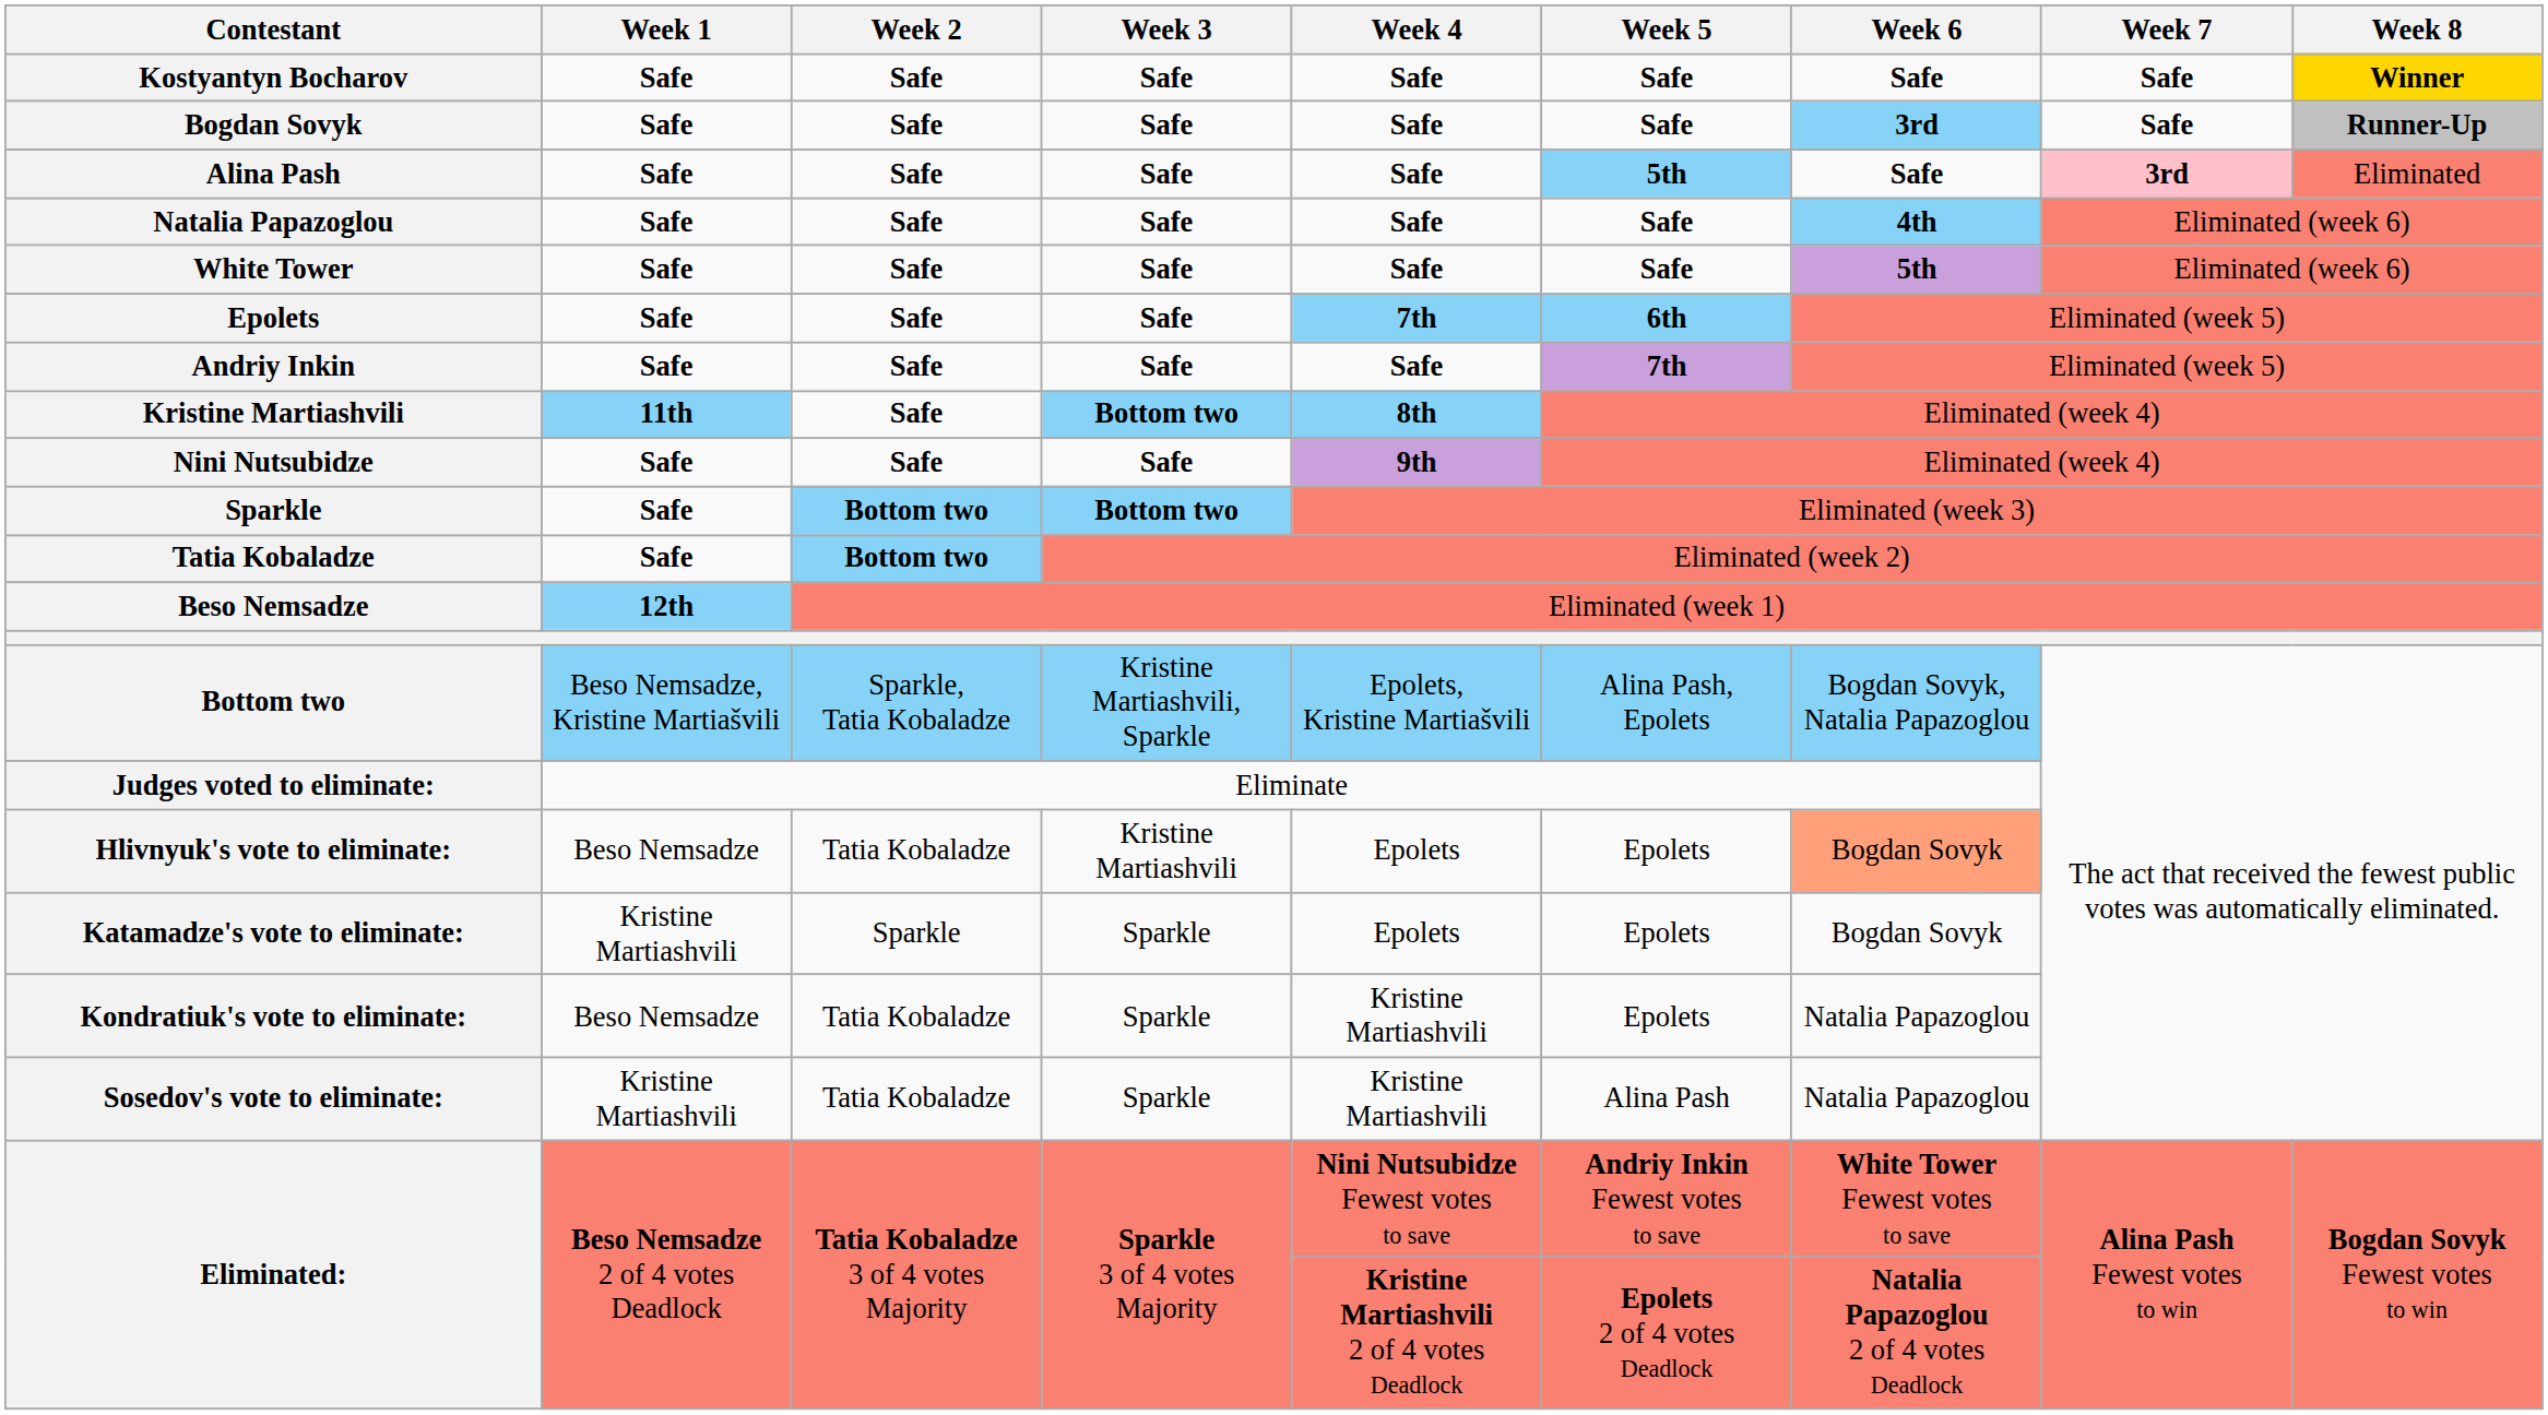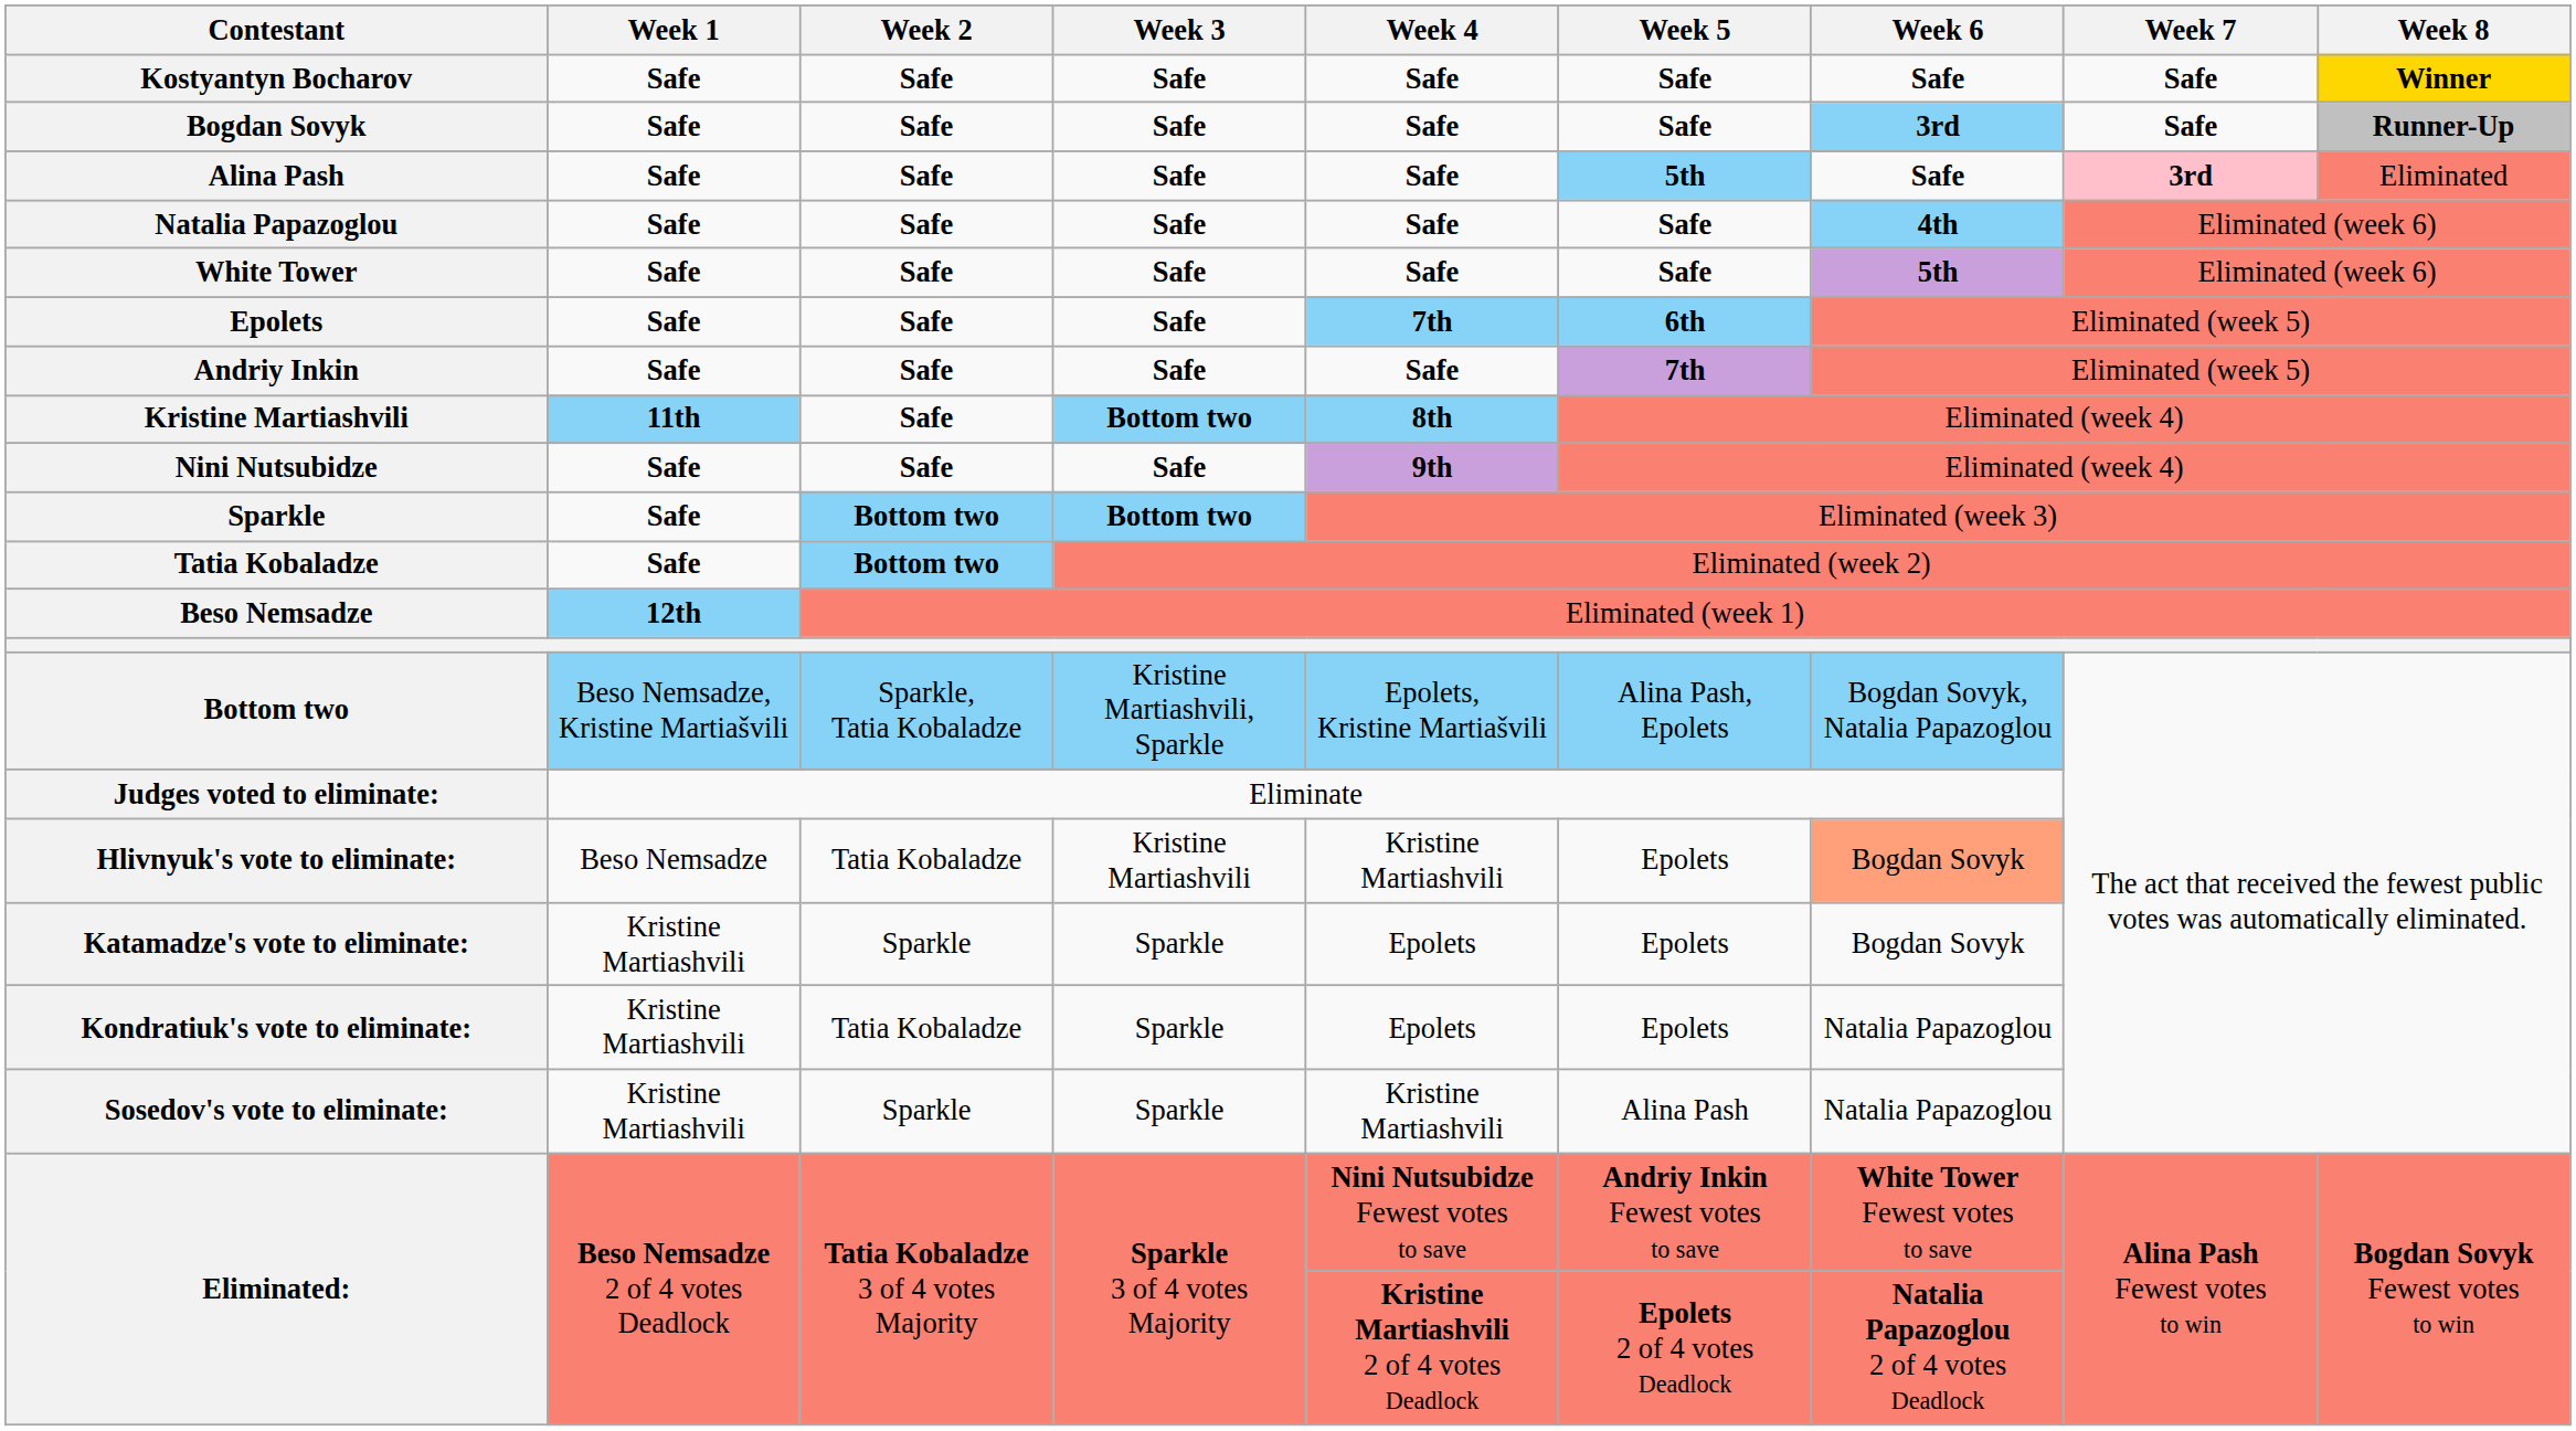Hlivnyuk's vote to eliminate: | Week 4: Epolets -> Kristine Martiashvili
Kondratiuk's vote to eliminate: | Week 1: Beso Nemsadze -> Kristine Martiashvili
Kondratiuk's vote to eliminate: | Week 4: Kristine Martiashvili -> Epolets
Sosedov's vote to eliminate: | Week 2: Tatia Kobaladze -> Sparkle
